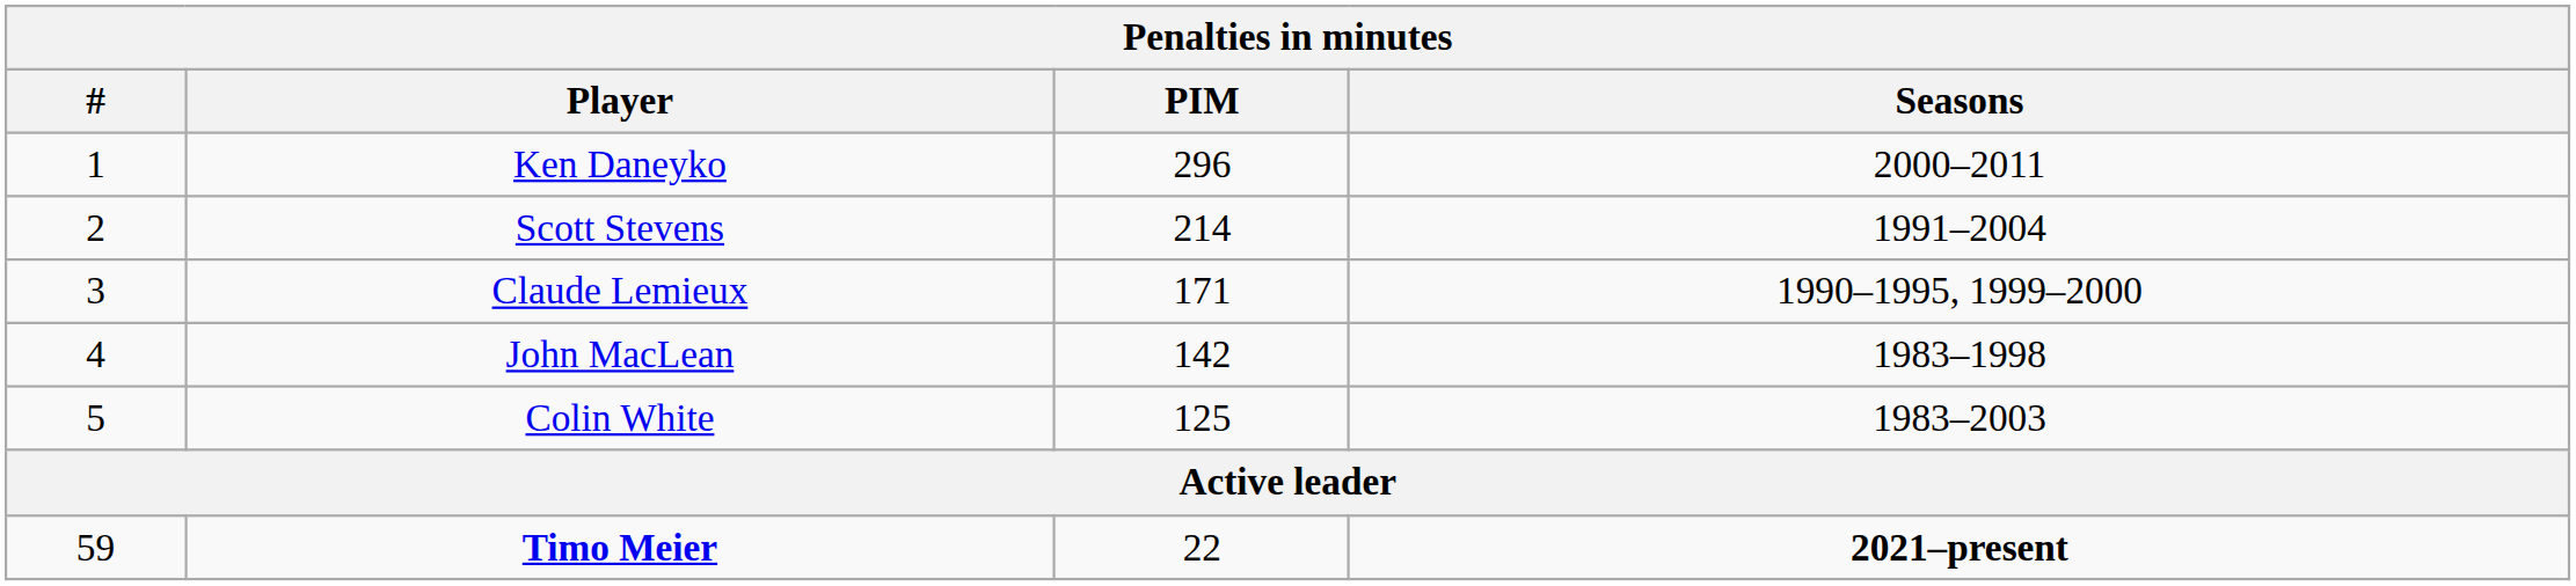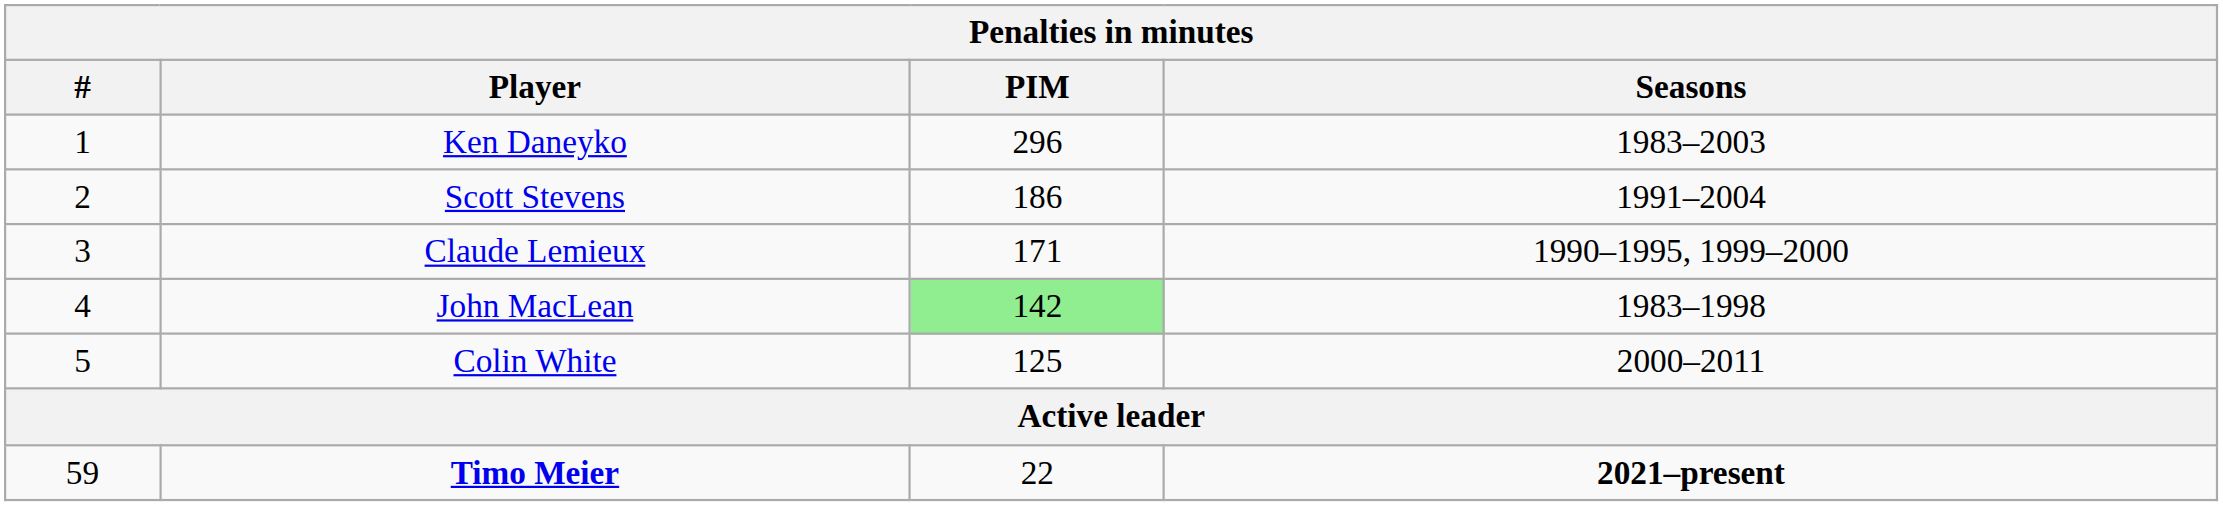Ken Daneyko | Seasons: 2000–2011 -> 1983–2003
Scott Stevens | PIM: 214 -> 186
John MacLean | PIM: no background -> lightgreen background
Colin White | Seasons: 1983–2003 -> 2000–2011
